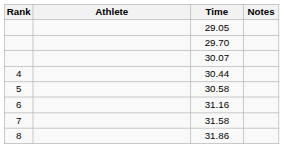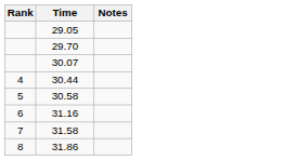- column: Athlete
